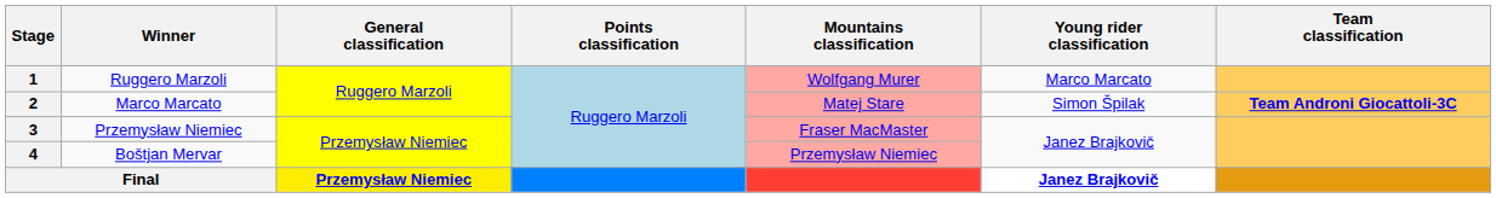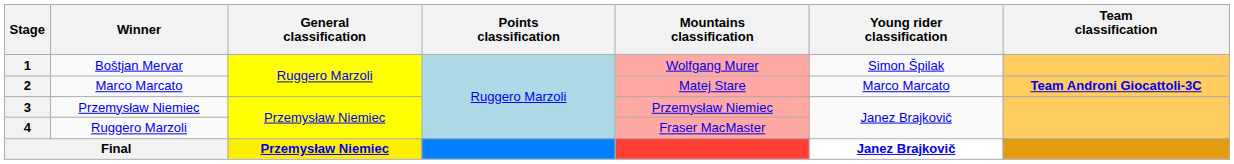1 | Winner: Ruggero Marzoli -> Boštjan Mervar
1 | Young rider classification: Marco Marcato -> Simon Špilak
2 | Young rider classification: Simon Špilak -> Marco Marcato
3 | Mountains classification: Fraser MacMaster -> Przemysław Niemiec
4 | Winner: Boštjan Mervar -> Ruggero Marzoli
4 | Mountains classification: Przemysław Niemiec -> Fraser MacMaster
